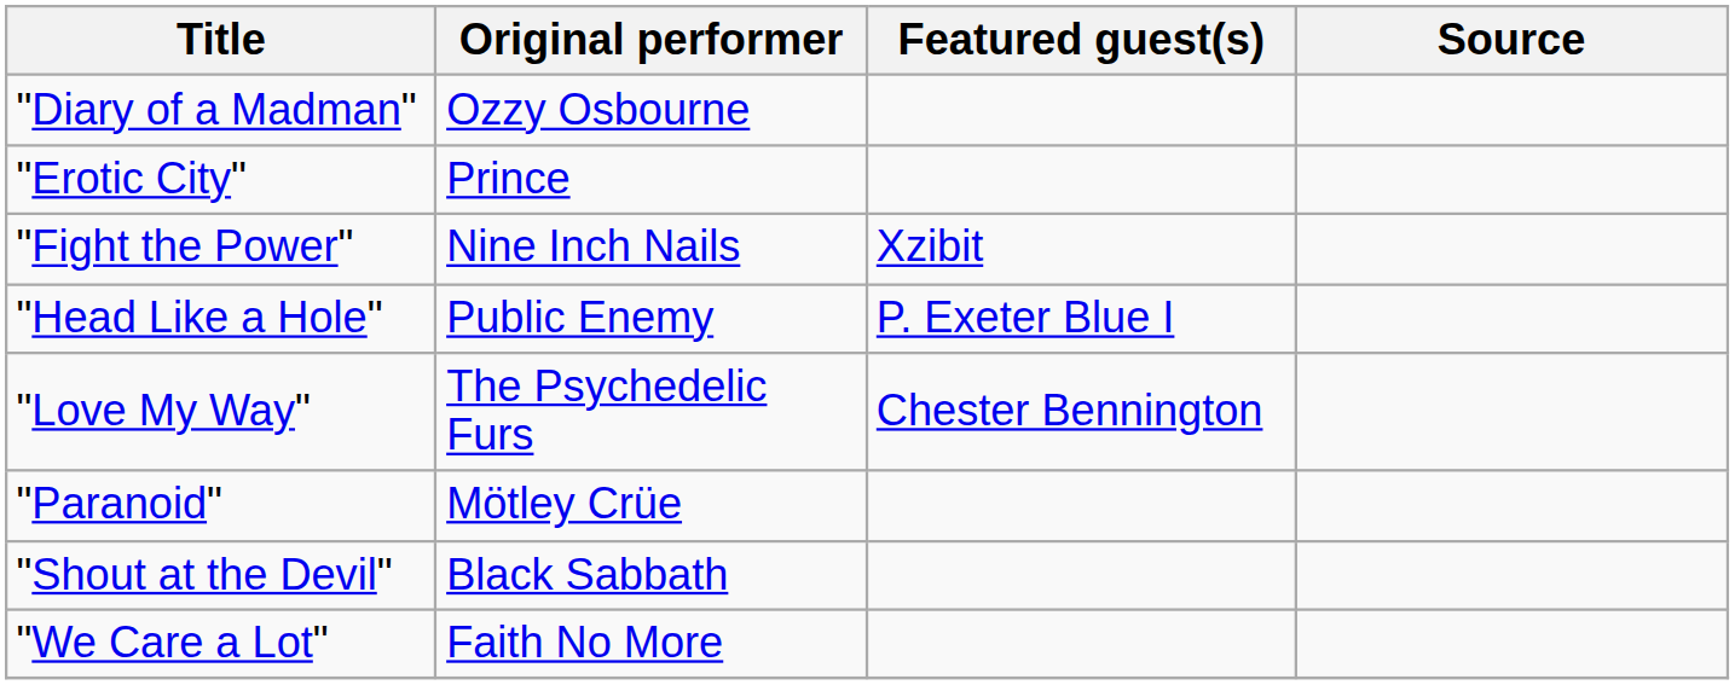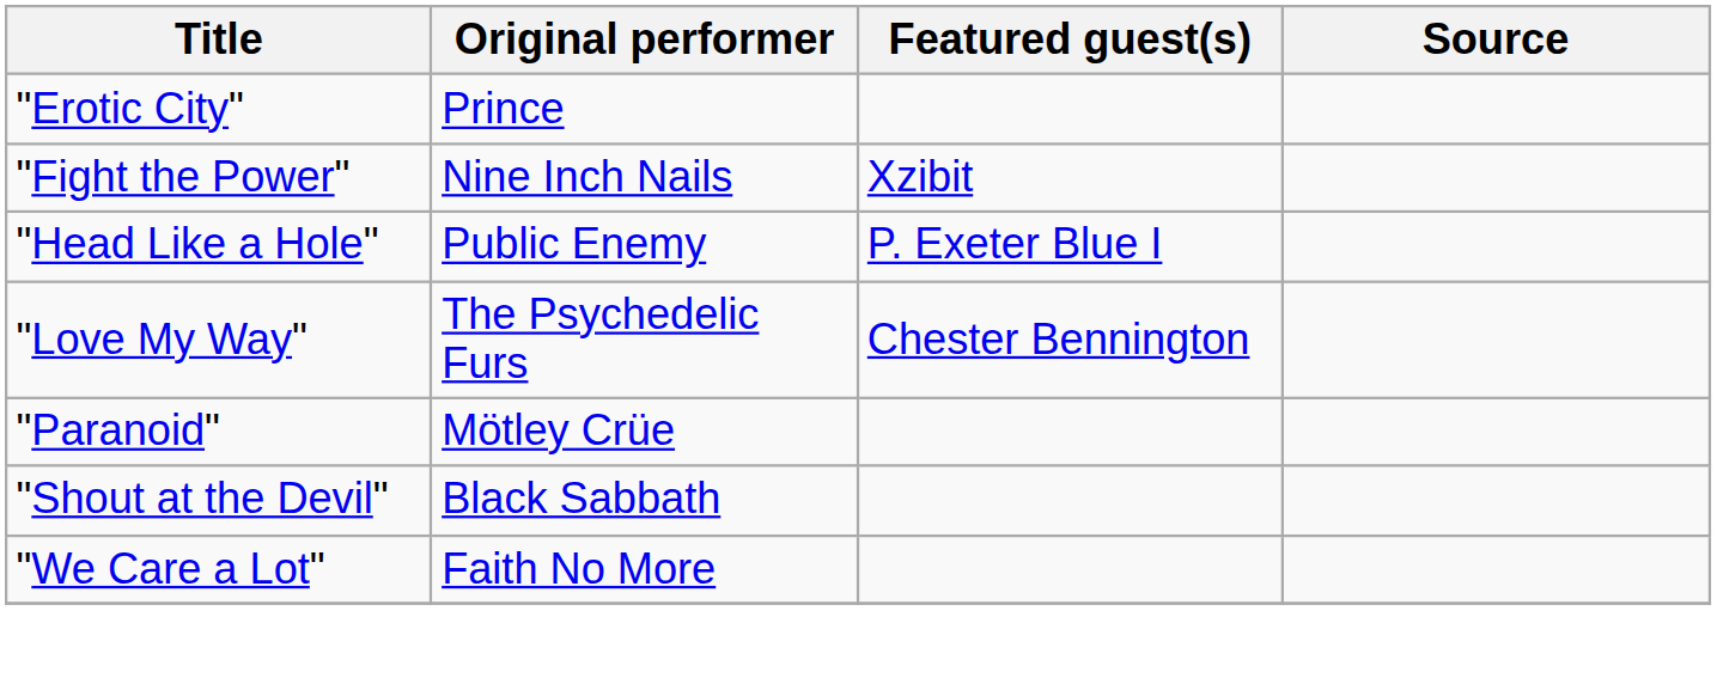- row: "Diary of a Madman" | Ozzy Osbourne
